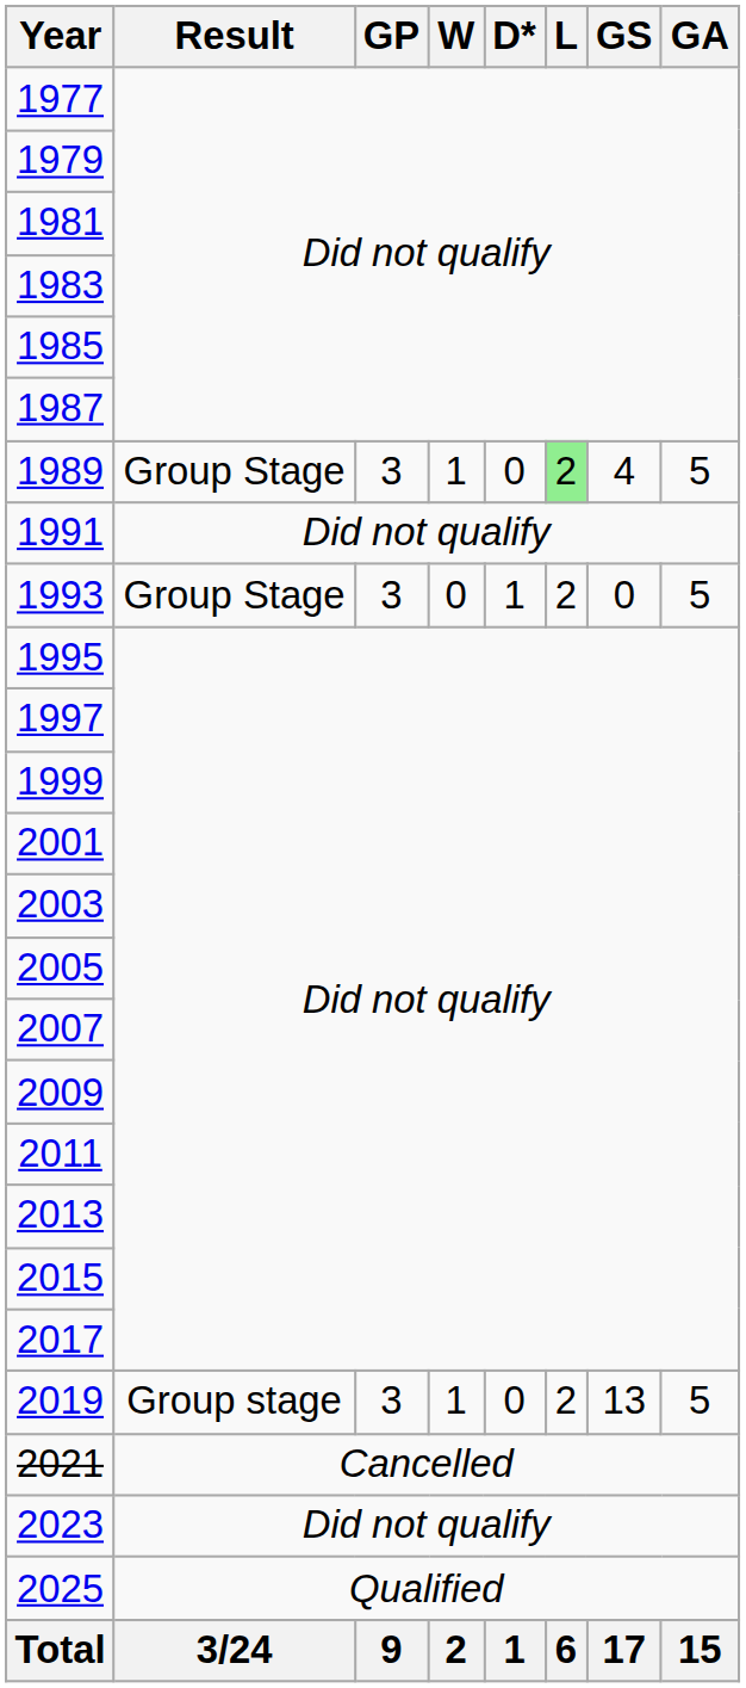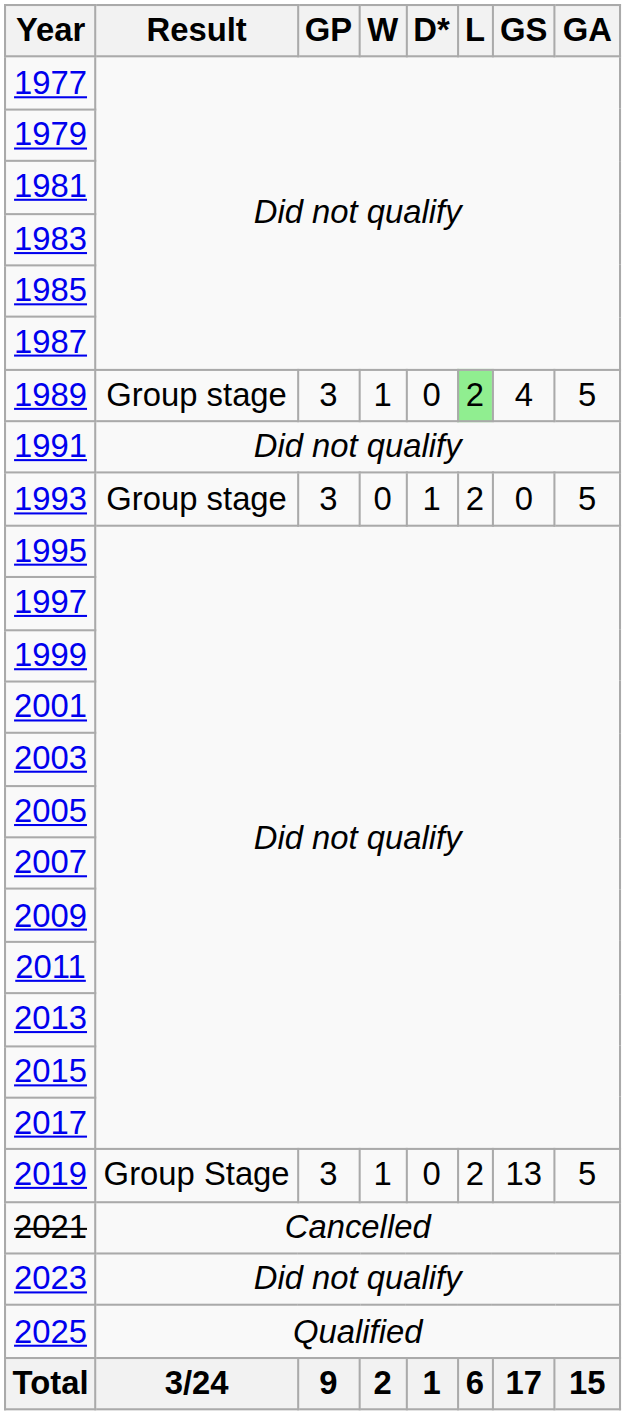1989 | Result: Group Stage -> Group stage
1993 | Result: Group Stage -> Group stage
2019 | Result: Group stage -> Group Stage
